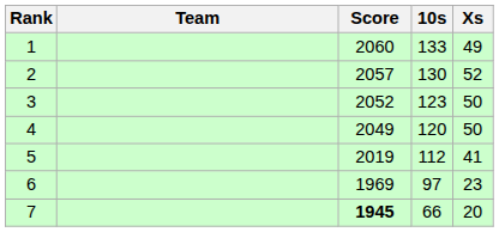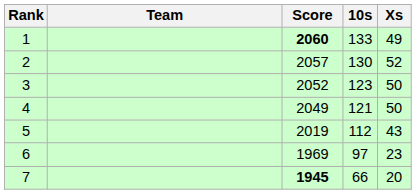1 | Score: normal -> bold
4 | 10s: 120 -> 121
5 | Xs: 41 -> 43
